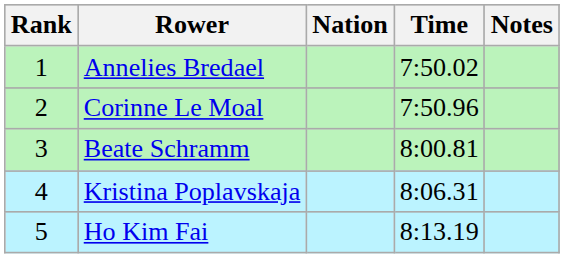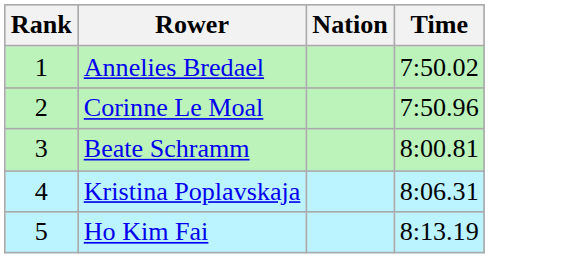- column: Notes
